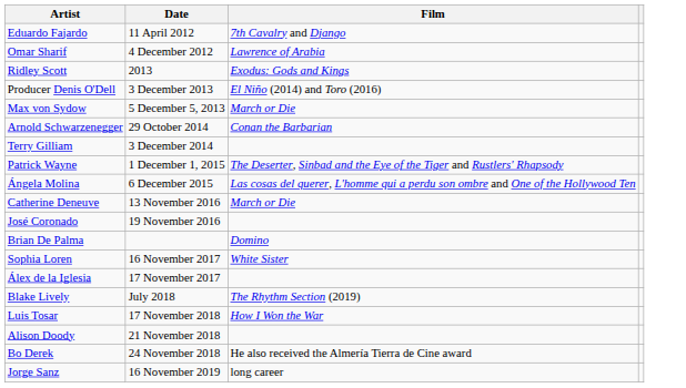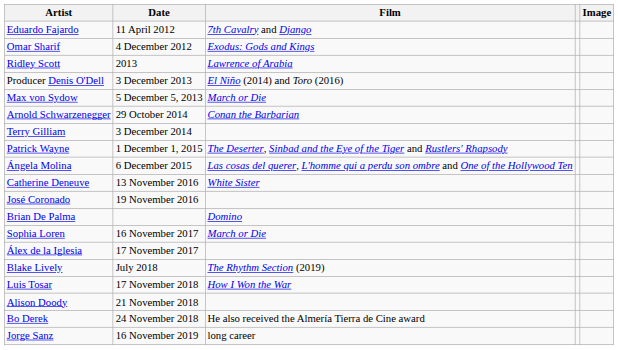+ column: Image
Omar Sharif | Film: Lawrence of Arabia -> Exodus: Gods and Kings
Ridley Scott | Film: Exodus: Gods and Kings -> Lawrence of Arabia
Catherine Deneuve | Film: March or Die -> White Sister
Sophia Loren | Film: White Sister -> March or Die
